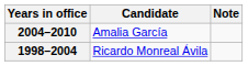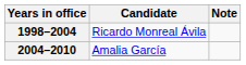rows swapped: 1998–2004 <-> 2004–2010
